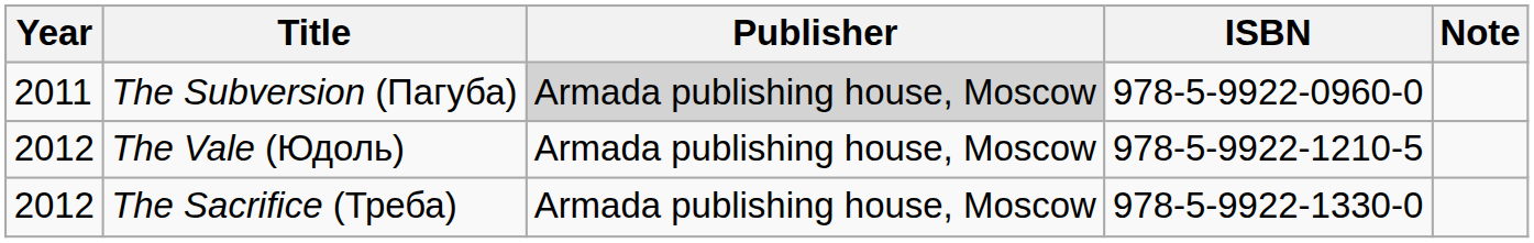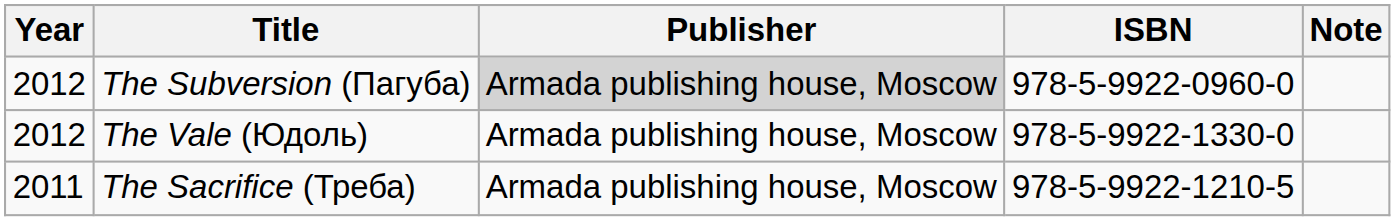The Subversion (Пагуба) | Year: 2011 -> 2012
The Vale (Юдоль) | ISBN: 978-5-9922-1210-5 -> 978-5-9922-1330-0
The Sacrifice (Треба) | Year: 2012 -> 2011
The Sacrifice (Треба) | ISBN: 978-5-9922-1330-0 -> 978-5-9922-1210-5
